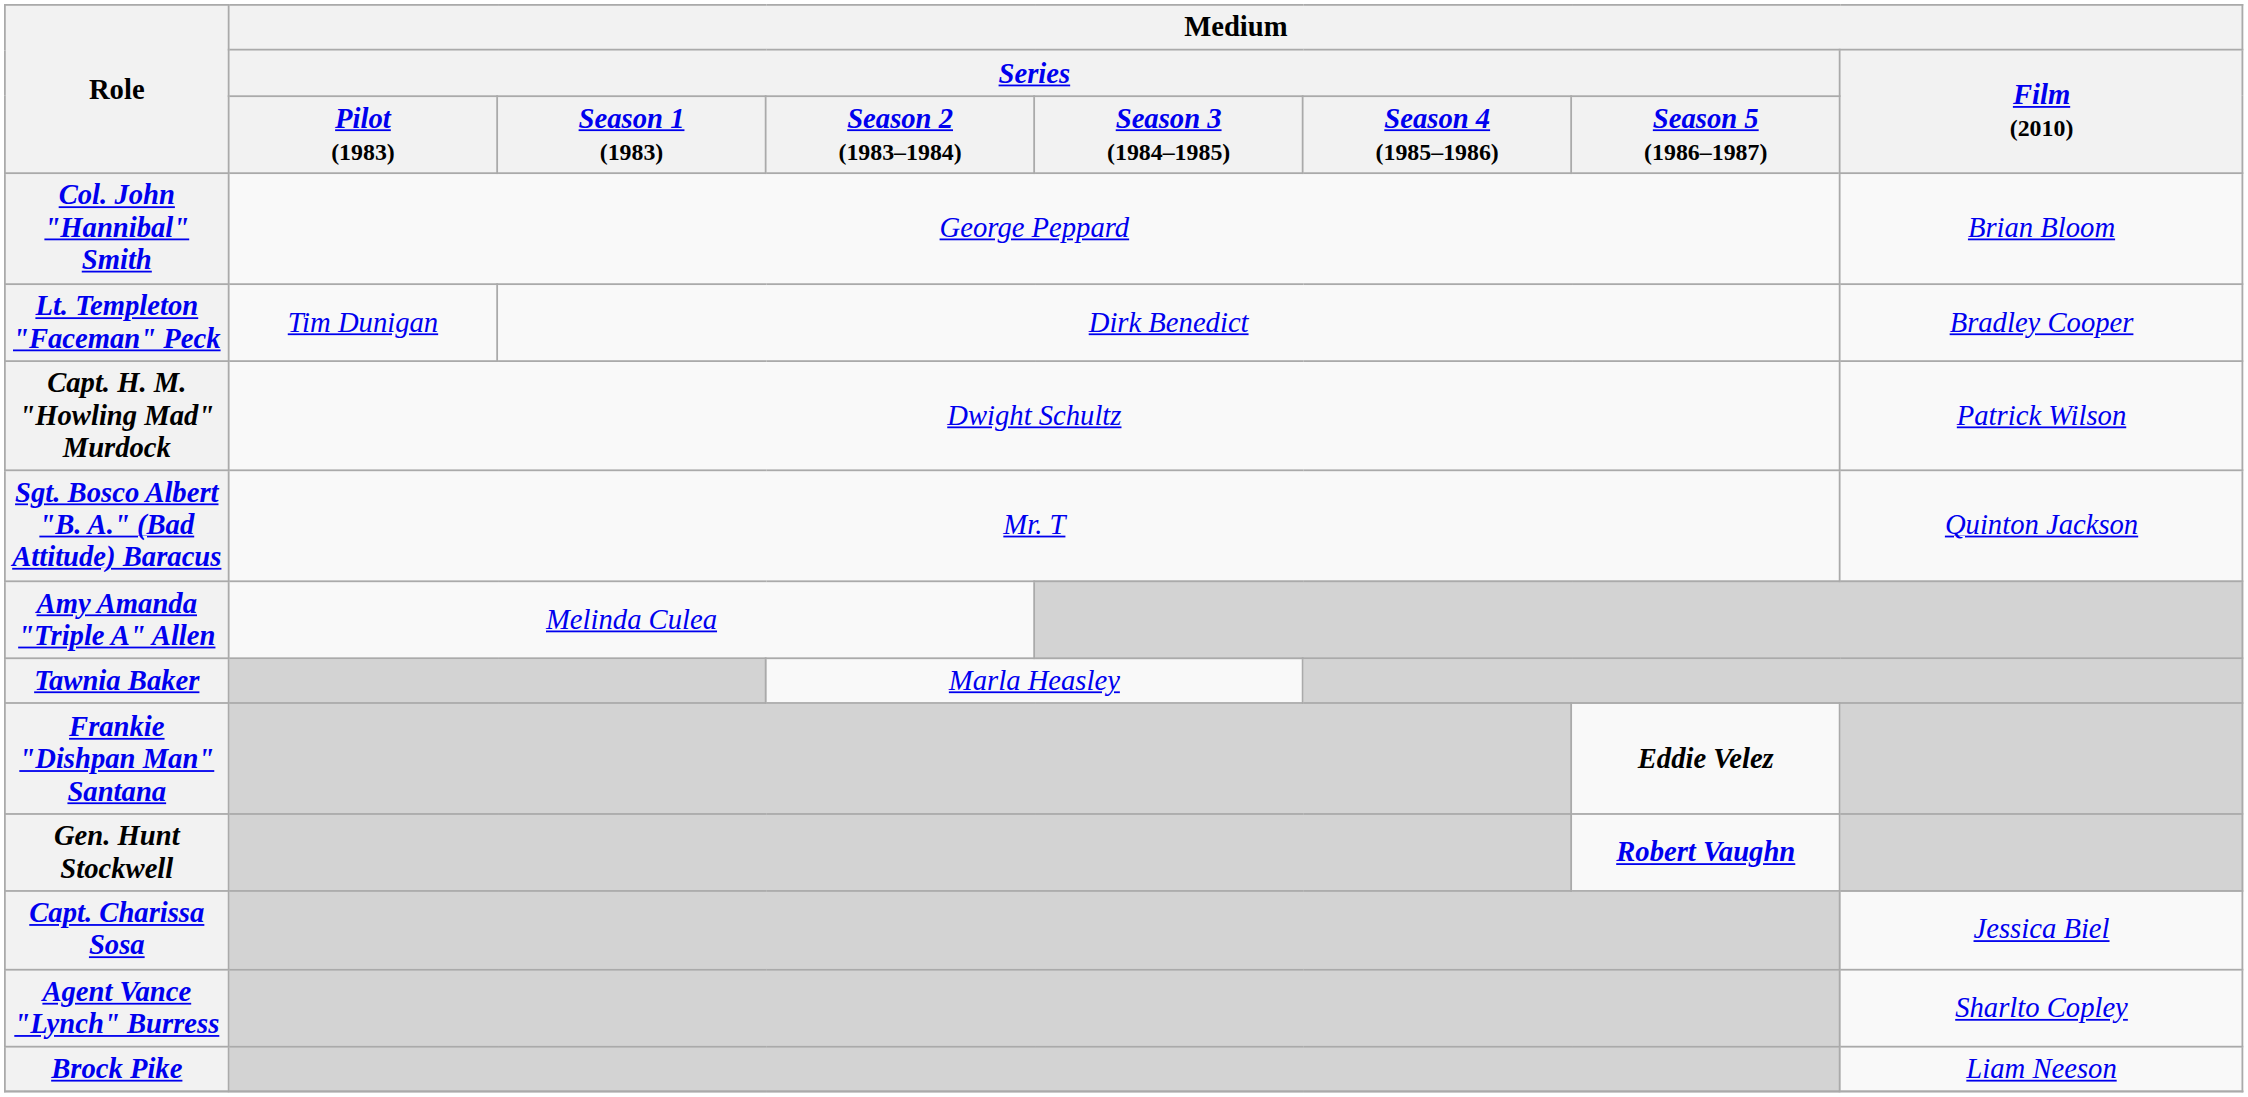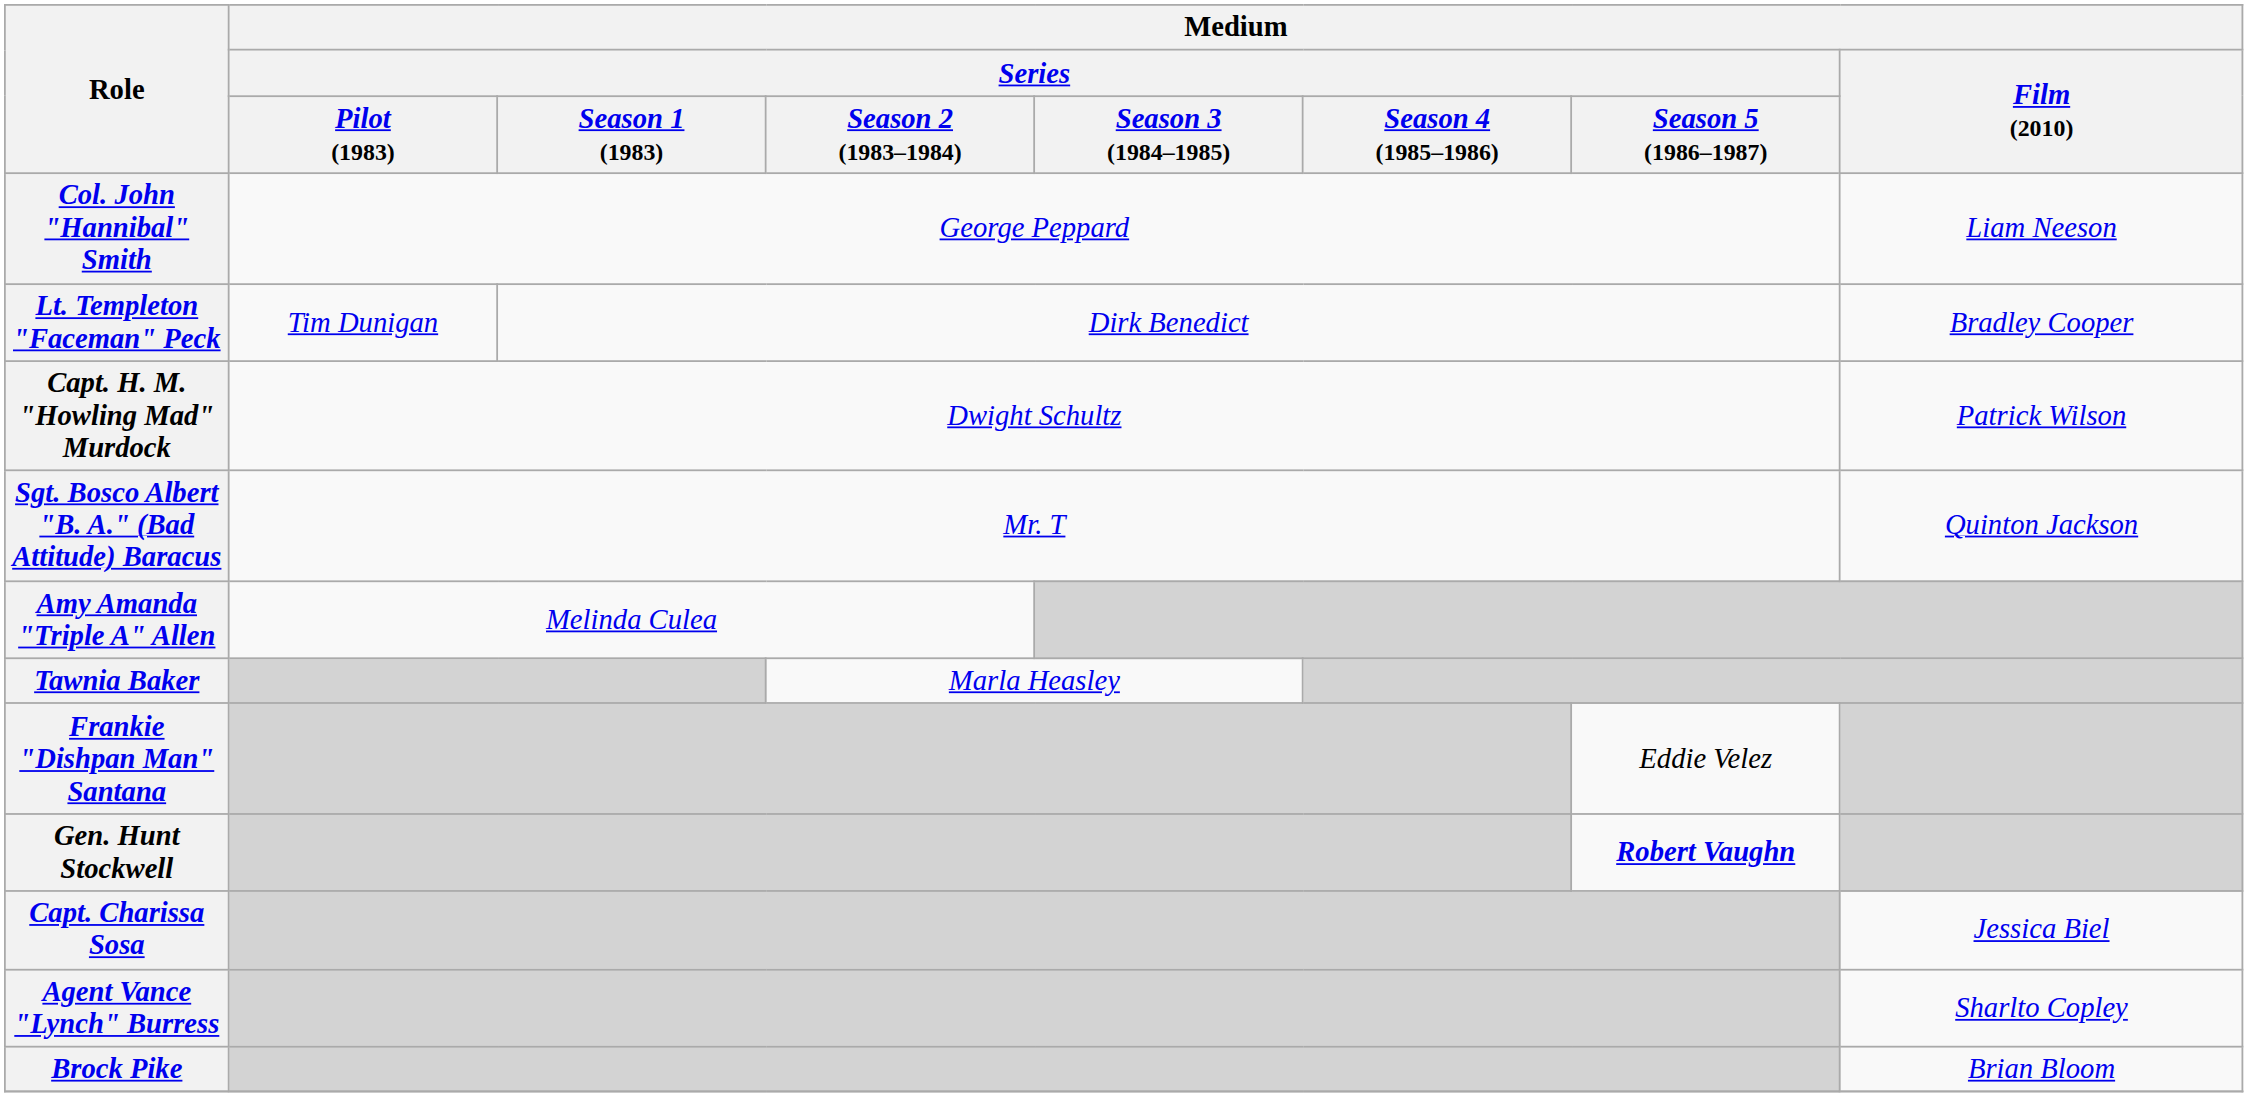Col. John "Hannibal" Smith | Medium / Film (2010): Brian Bloom -> Liam Neeson
Frankie "Dishpan Man" Santana | Medium / Series / Season 5 (1986–1987): bold -> normal
Brock Pike | Medium / Film (2010): Liam Neeson -> Brian Bloom
